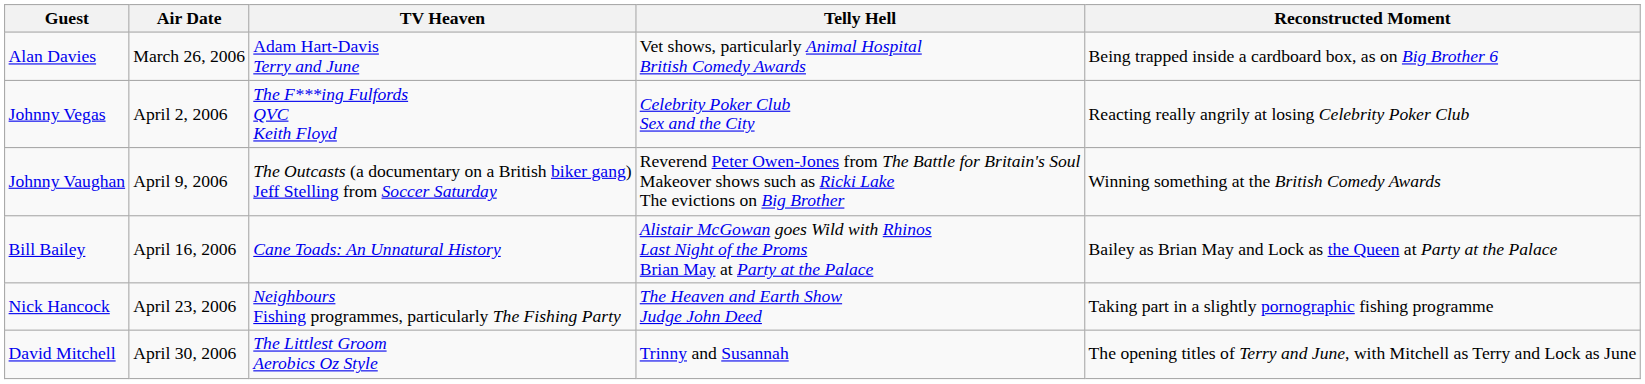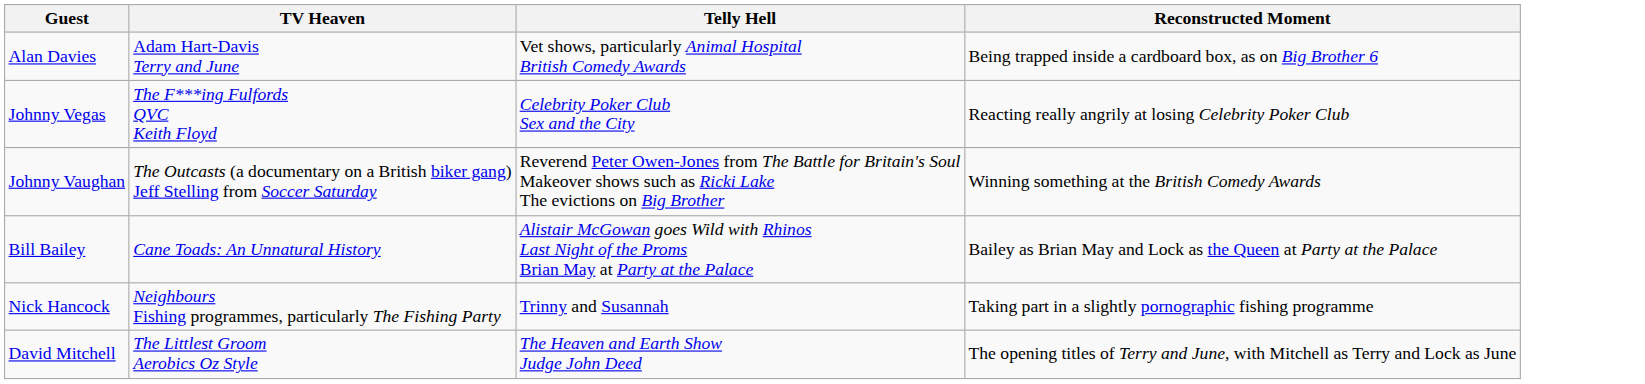- column: Air Date | March 26, 2006 | April 2, 2006 | April 9, 2006 | April 16, 2006 | April 23, 2006 | April 30, 2006
Nick Hancock | Telly Hell: The Heaven and Earth Show Judge John Deed -> Trinny and Susannah
David Mitchell | Telly Hell: Trinny and Susannah -> The Heaven and Earth Show Judge John Deed
